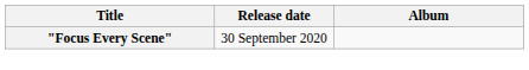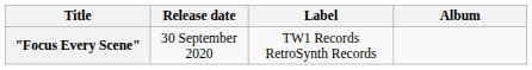+ column: Label | TW1 Records RetroSynth Records
